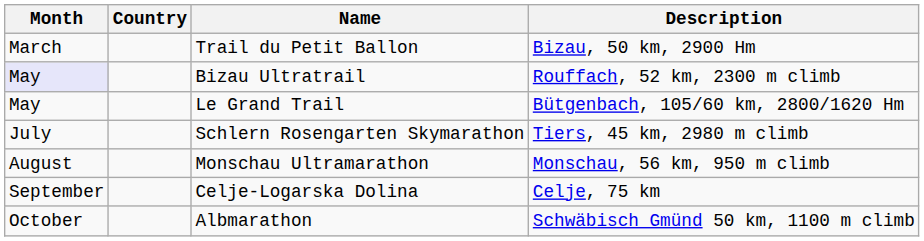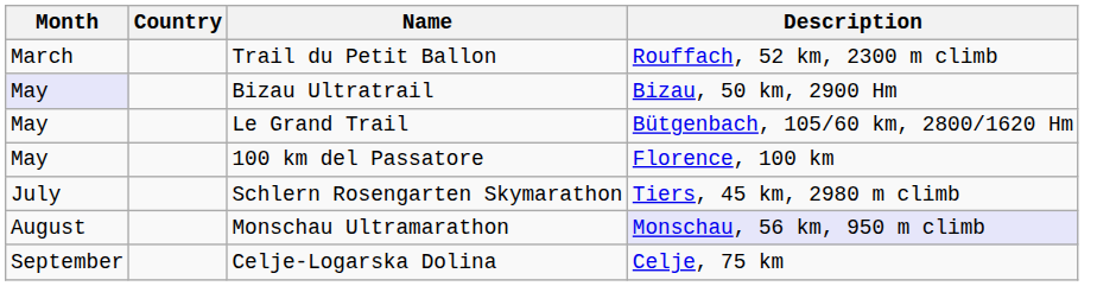Trail du Petit Ballon | Description: Bizau, 50 km, 2900 Hm -> Rouffach, 52 km, 2300 m climb
Bizau Ultratrail | Description: Rouffach, 52 km, 2300 m climb -> Bizau, 50 km, 2900 Hm
+ row: May | 100 km del Passatore | Florence, 100 km
Monschau Ultramarathon | Description: no background -> lavender background
- row: October | Albmarathon | Schwäbisch Gmünd 50 km, 1100 m climb
